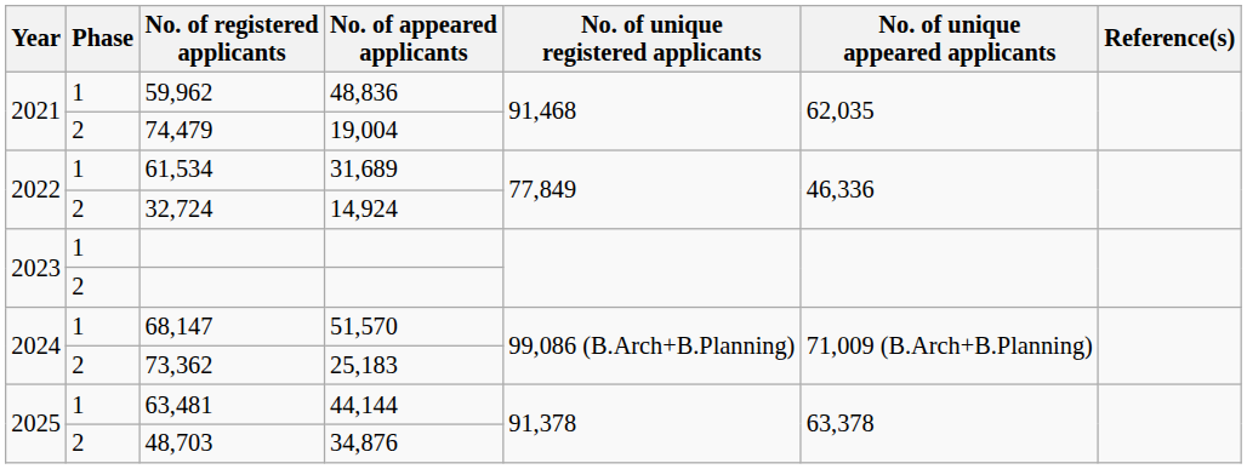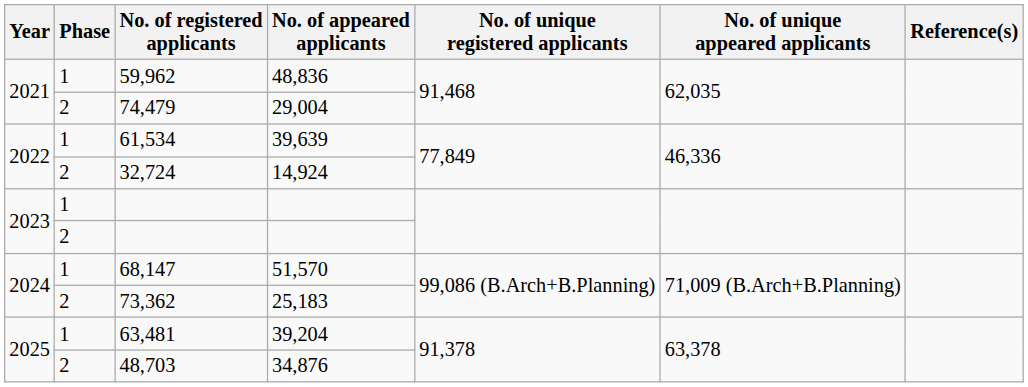74,479 | No. of appeared applicants: 19,004 -> 29,004
61,534 | No. of appeared applicants: 31,689 -> 39,639
63,481 | No. of appeared applicants: 44,144 -> 39,204
